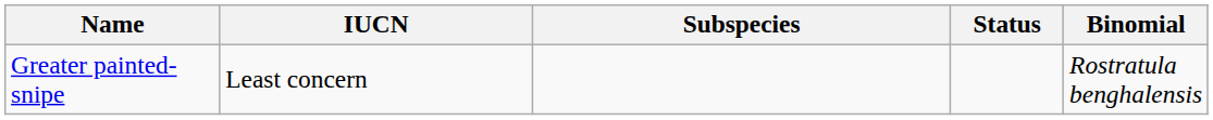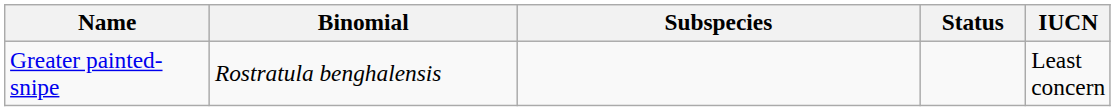columns swapped: Binomial <-> IUCN
